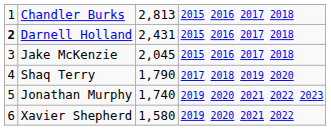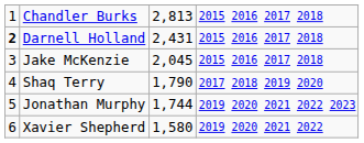Jonathan Murphy | column 3: 1,740 -> 1,744
